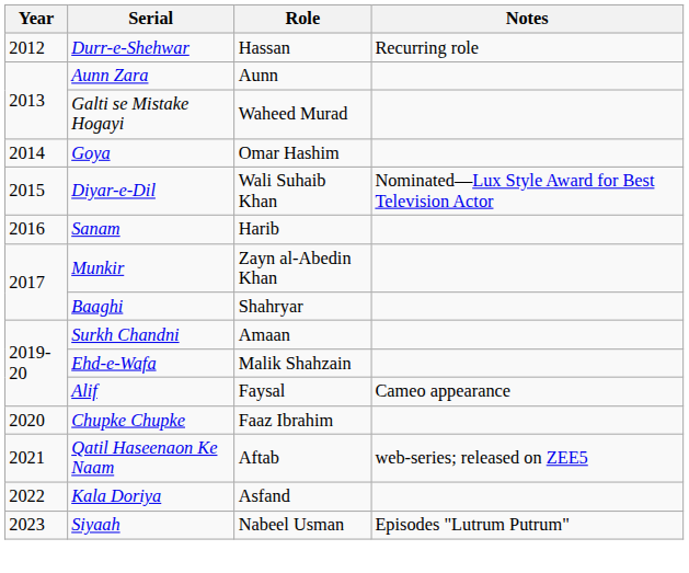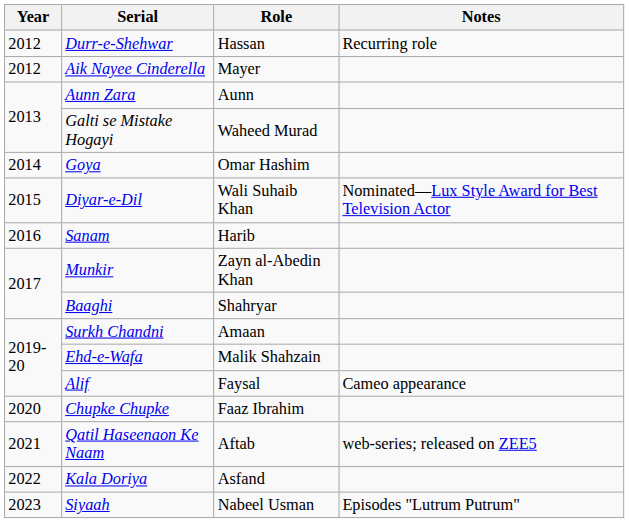+ row: 2012 | Aik Nayee Cinderella | Mayer
